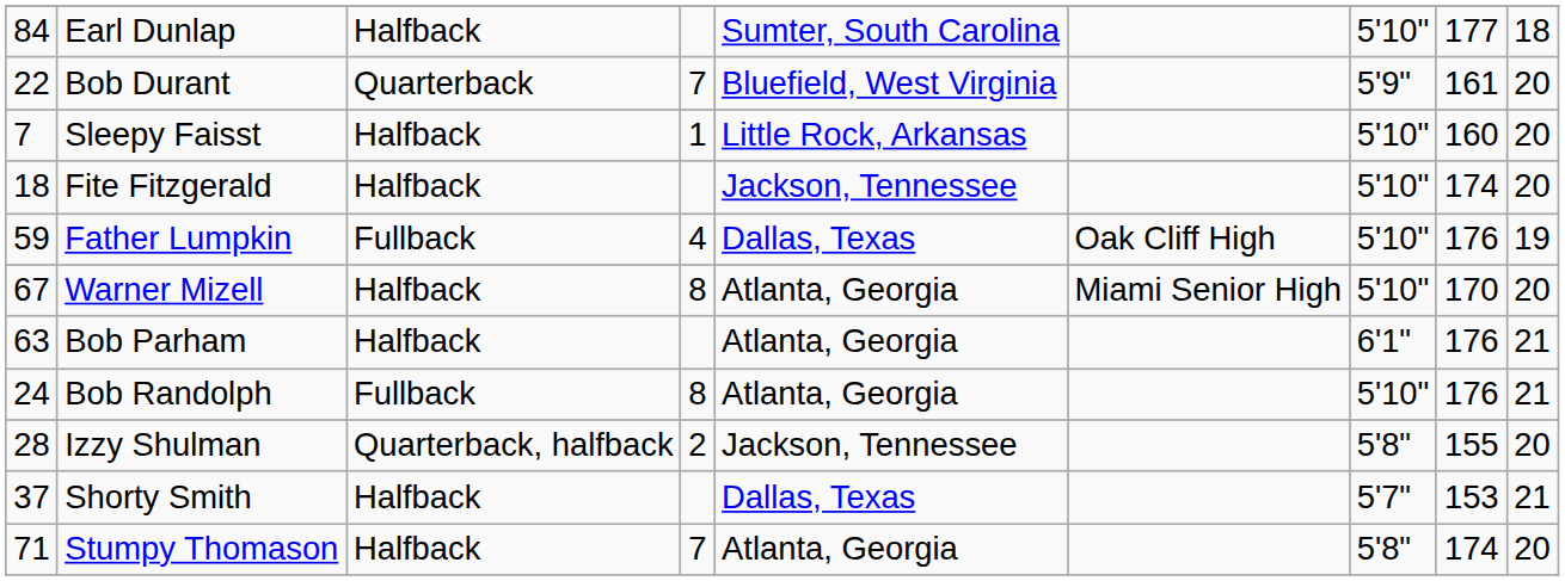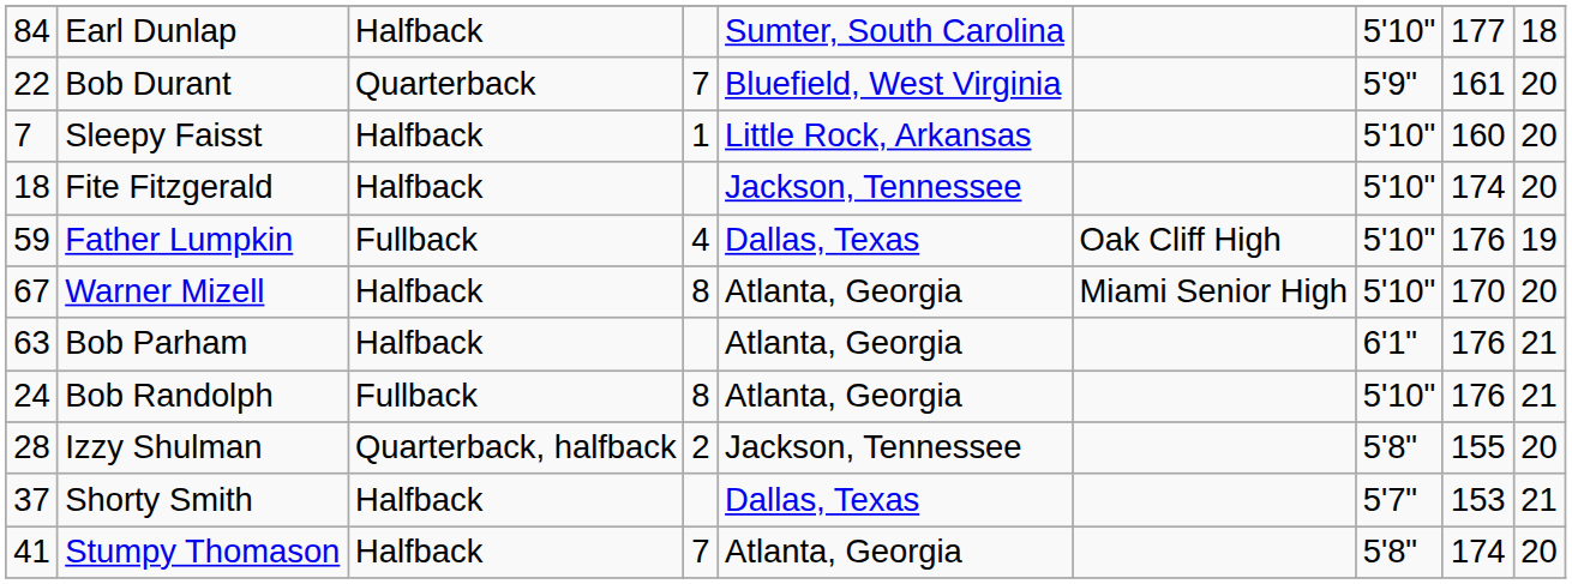Stumpy Thomason | column 1: 71 -> 41
